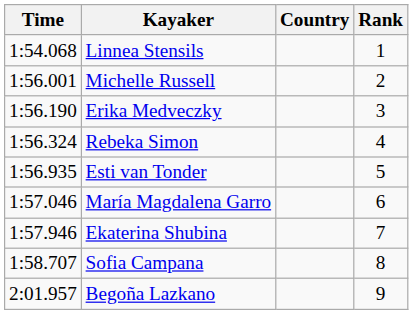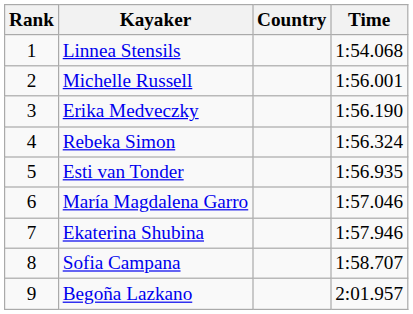columns swapped: Rank <-> Time
